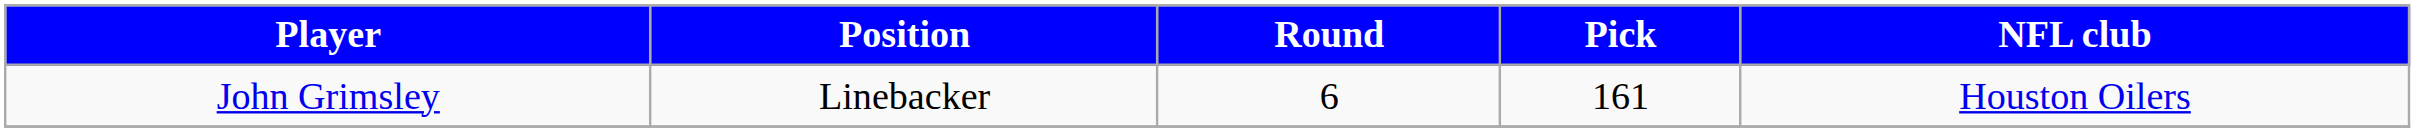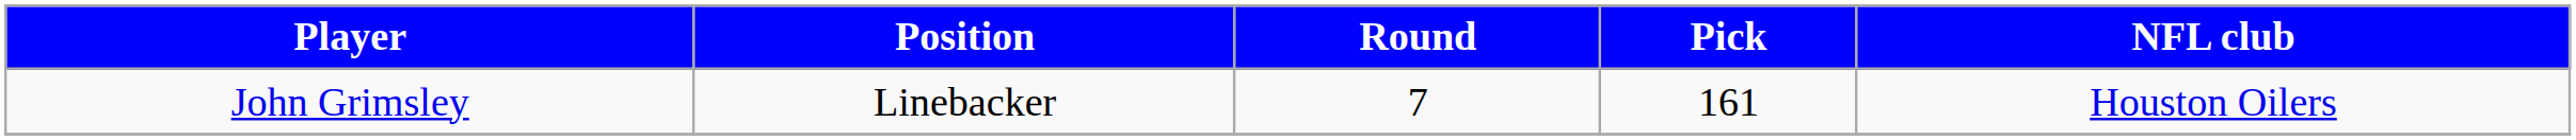John Grimsley | Round: 6 -> 7
